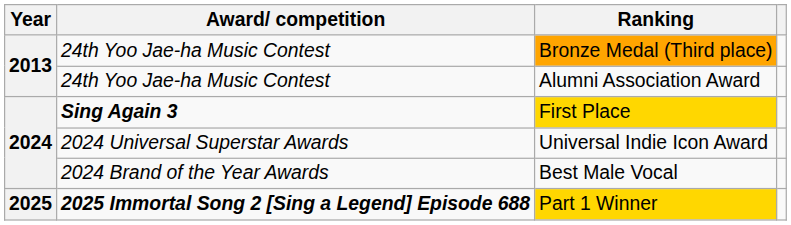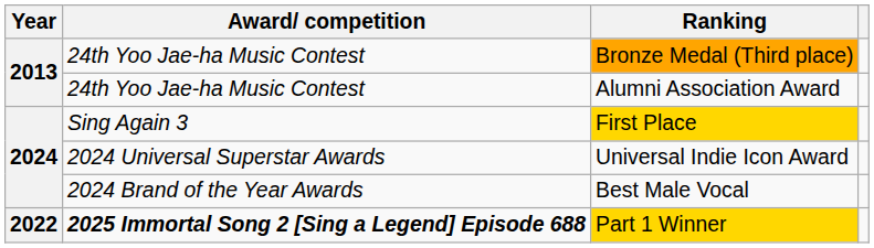First Place | Award/ competition: bold -> normal
Part 1 Winner | Year: 2025 -> 2022
